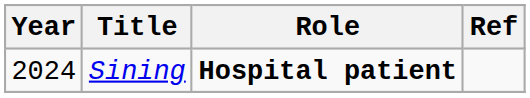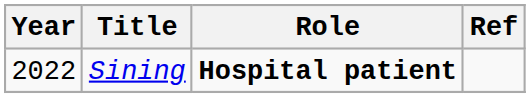Sining | Year: 2024 -> 2022
